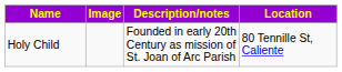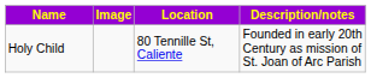columns swapped: Location <-> Description/notes
